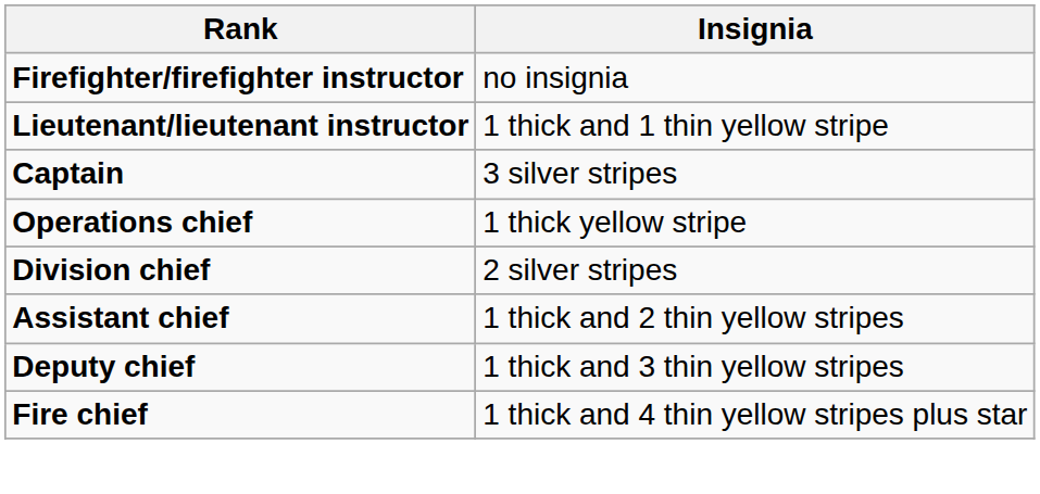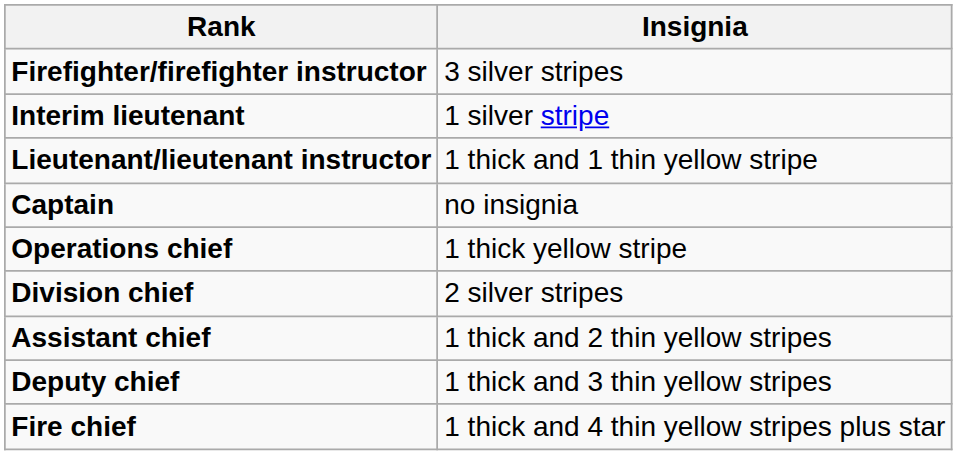Firefighter/firefighter instructor | Insignia: no insignia -> 3 silver stripes
+ row: Interim lieutenant | 1 silver stripe
Captain | Insignia: 3 silver stripes -> no insignia
